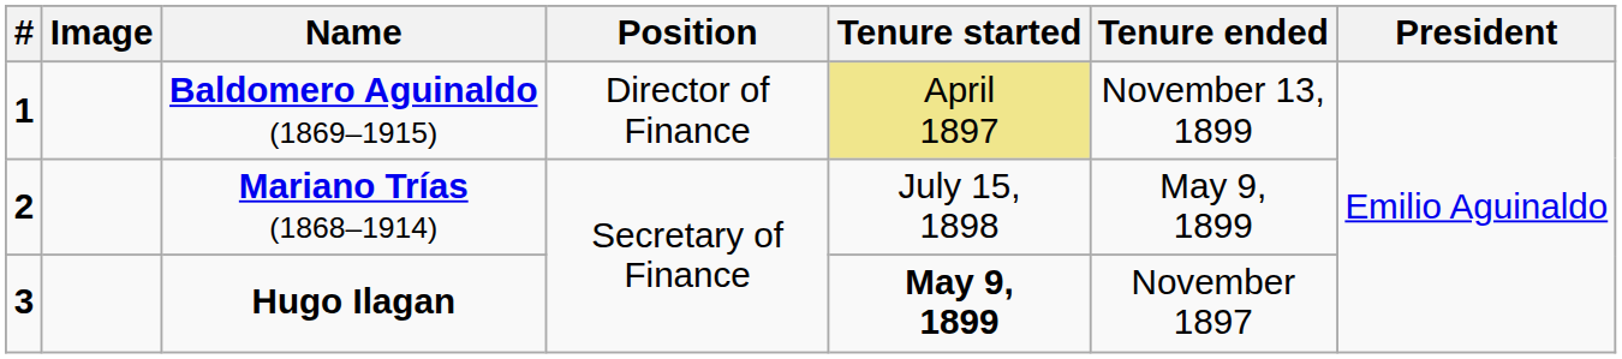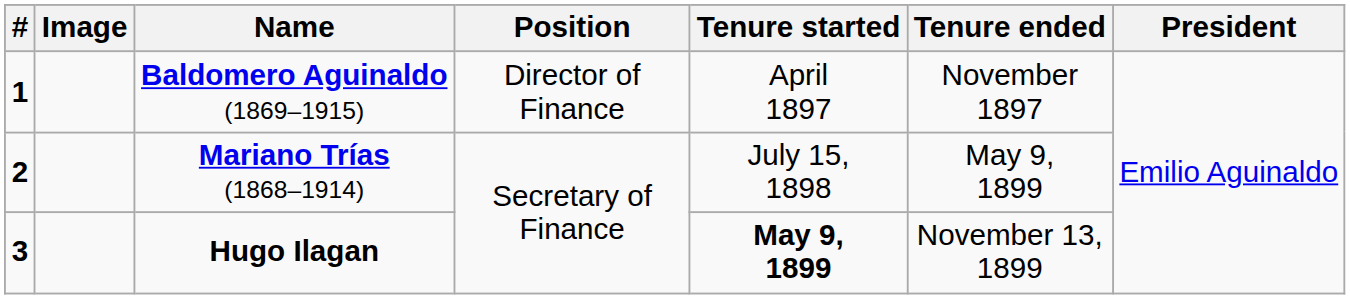Baldomero Aguinaldo (1869–1915) | Tenure started: khaki background -> no background
Baldomero Aguinaldo (1869–1915) | Tenure ended: November 13, 1899 -> November 1897
Hugo Ilagan | Tenure ended: November 1897 -> November 13, 1899
